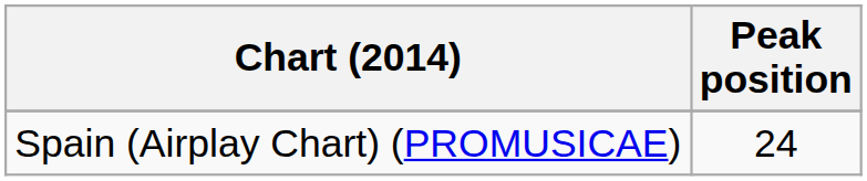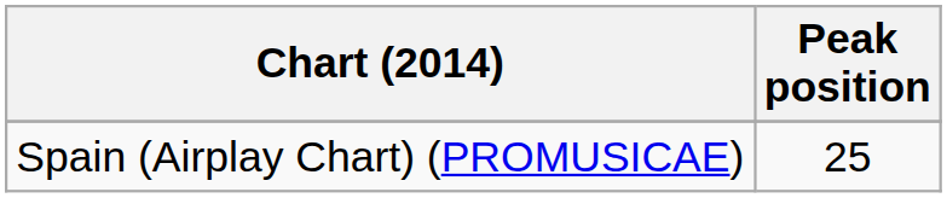Spain (Airplay Chart) (PROMUSICAE) | Peak position: 24 -> 25
